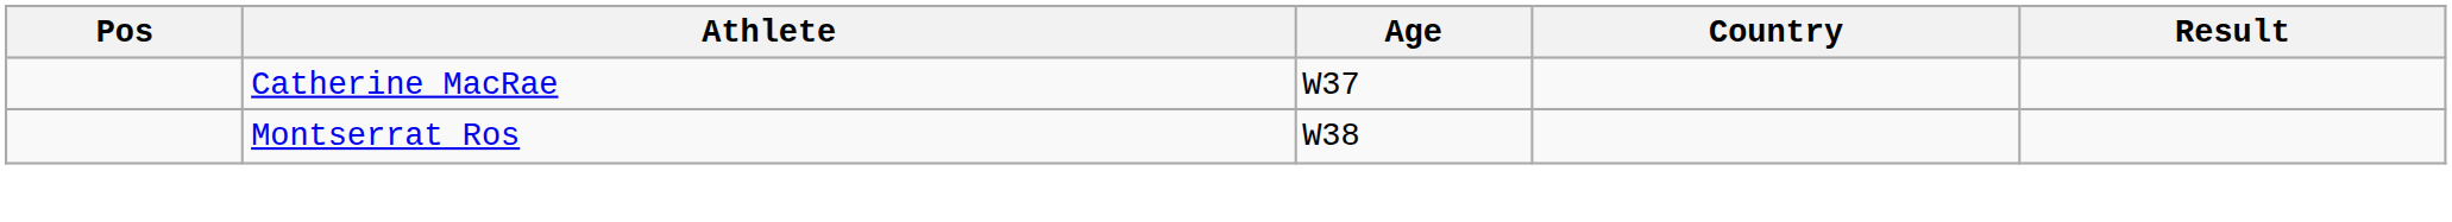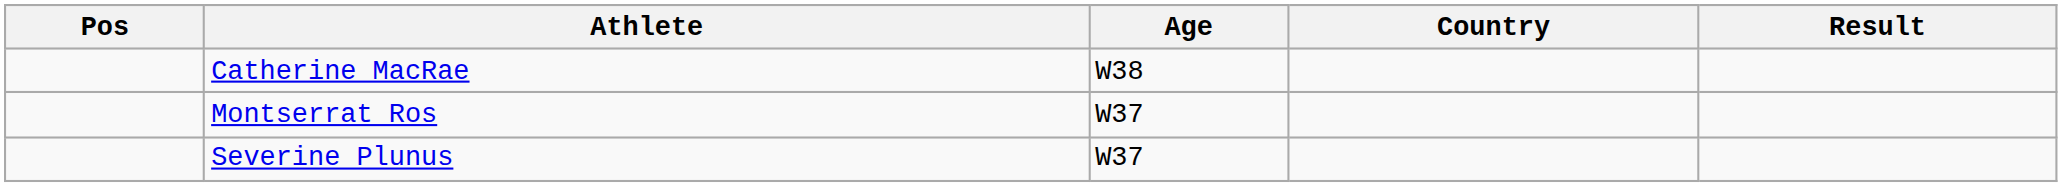Catherine MacRae | Age: W37 -> W38
Montserrat Ros | Age: W38 -> W37
+ row: Severine Plunus | W37
